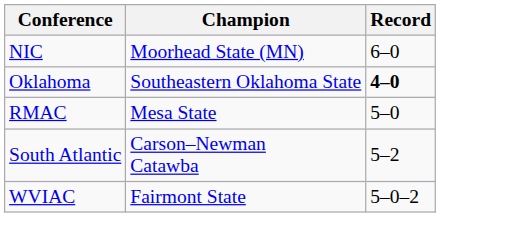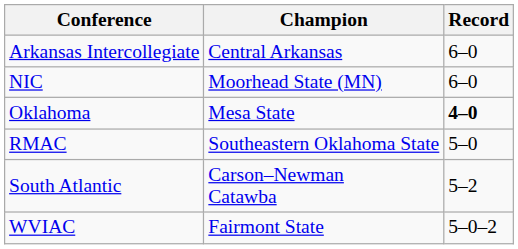+ row: Arkansas Intercollegiate | Central Arkansas | 6–0
Oklahoma | Champion: Southeastern Oklahoma State -> Mesa State
RMAC | Champion: Mesa State -> Southeastern Oklahoma State
